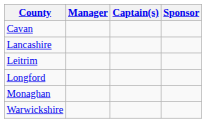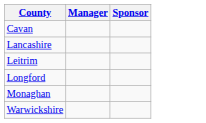- column: Captain(s)
